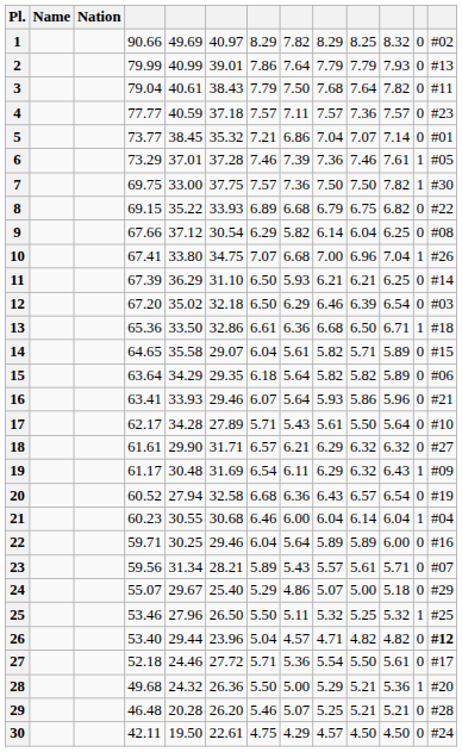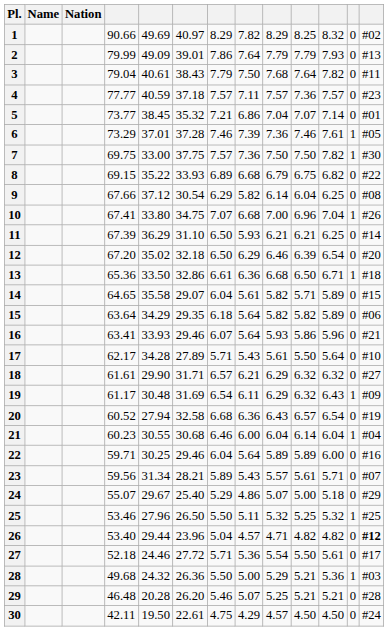2 | column 5: 40.99 -> 49.09
12 | column 13: #03 -> #20
28 | column 13: #20 -> #03
